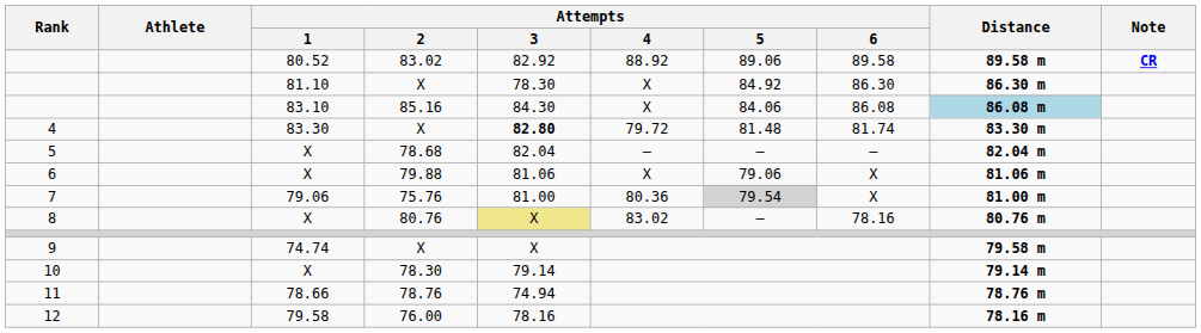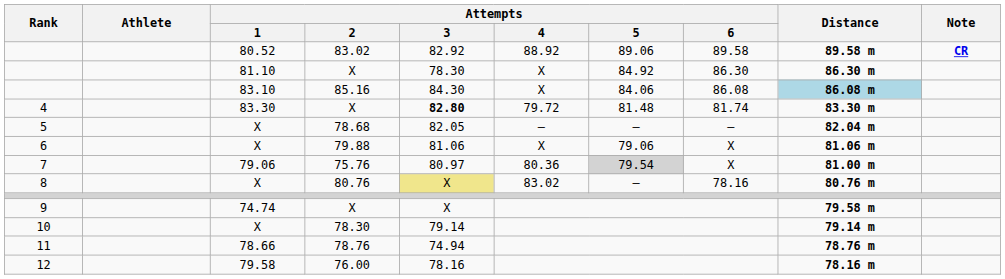78.68 | Attempts / 3: 82.04 -> 82.05
75.76 | Attempts / 3: 81.00 -> 80.97
